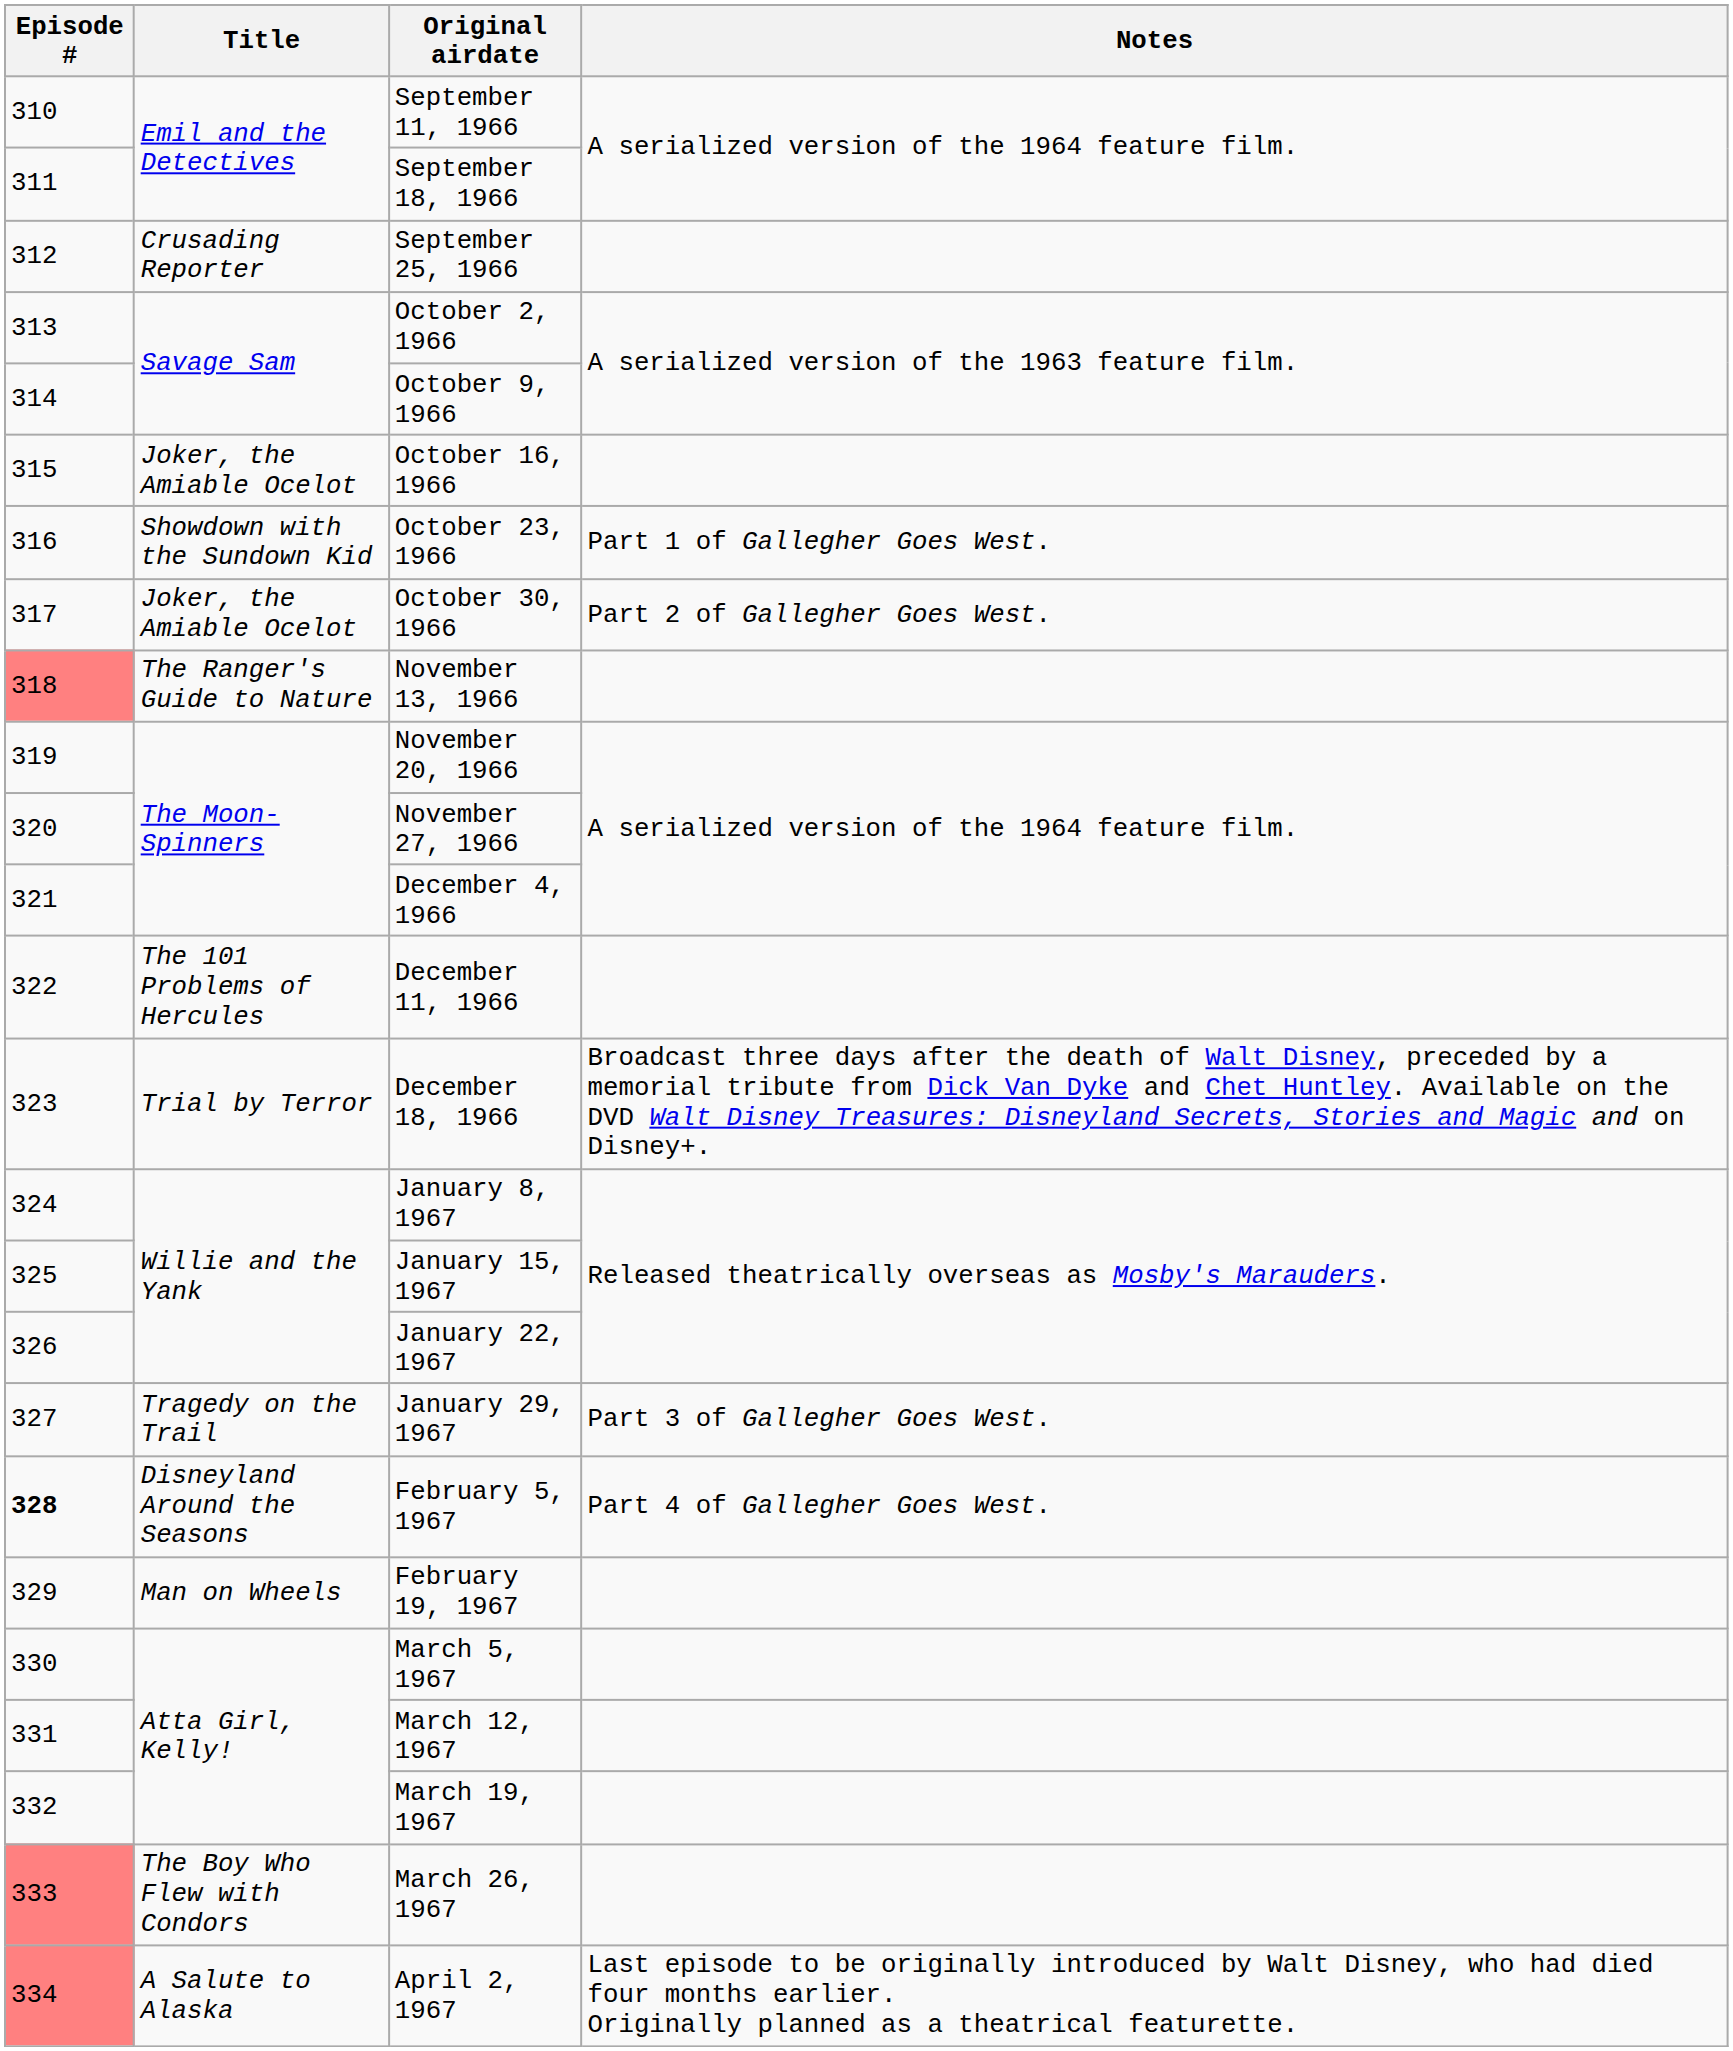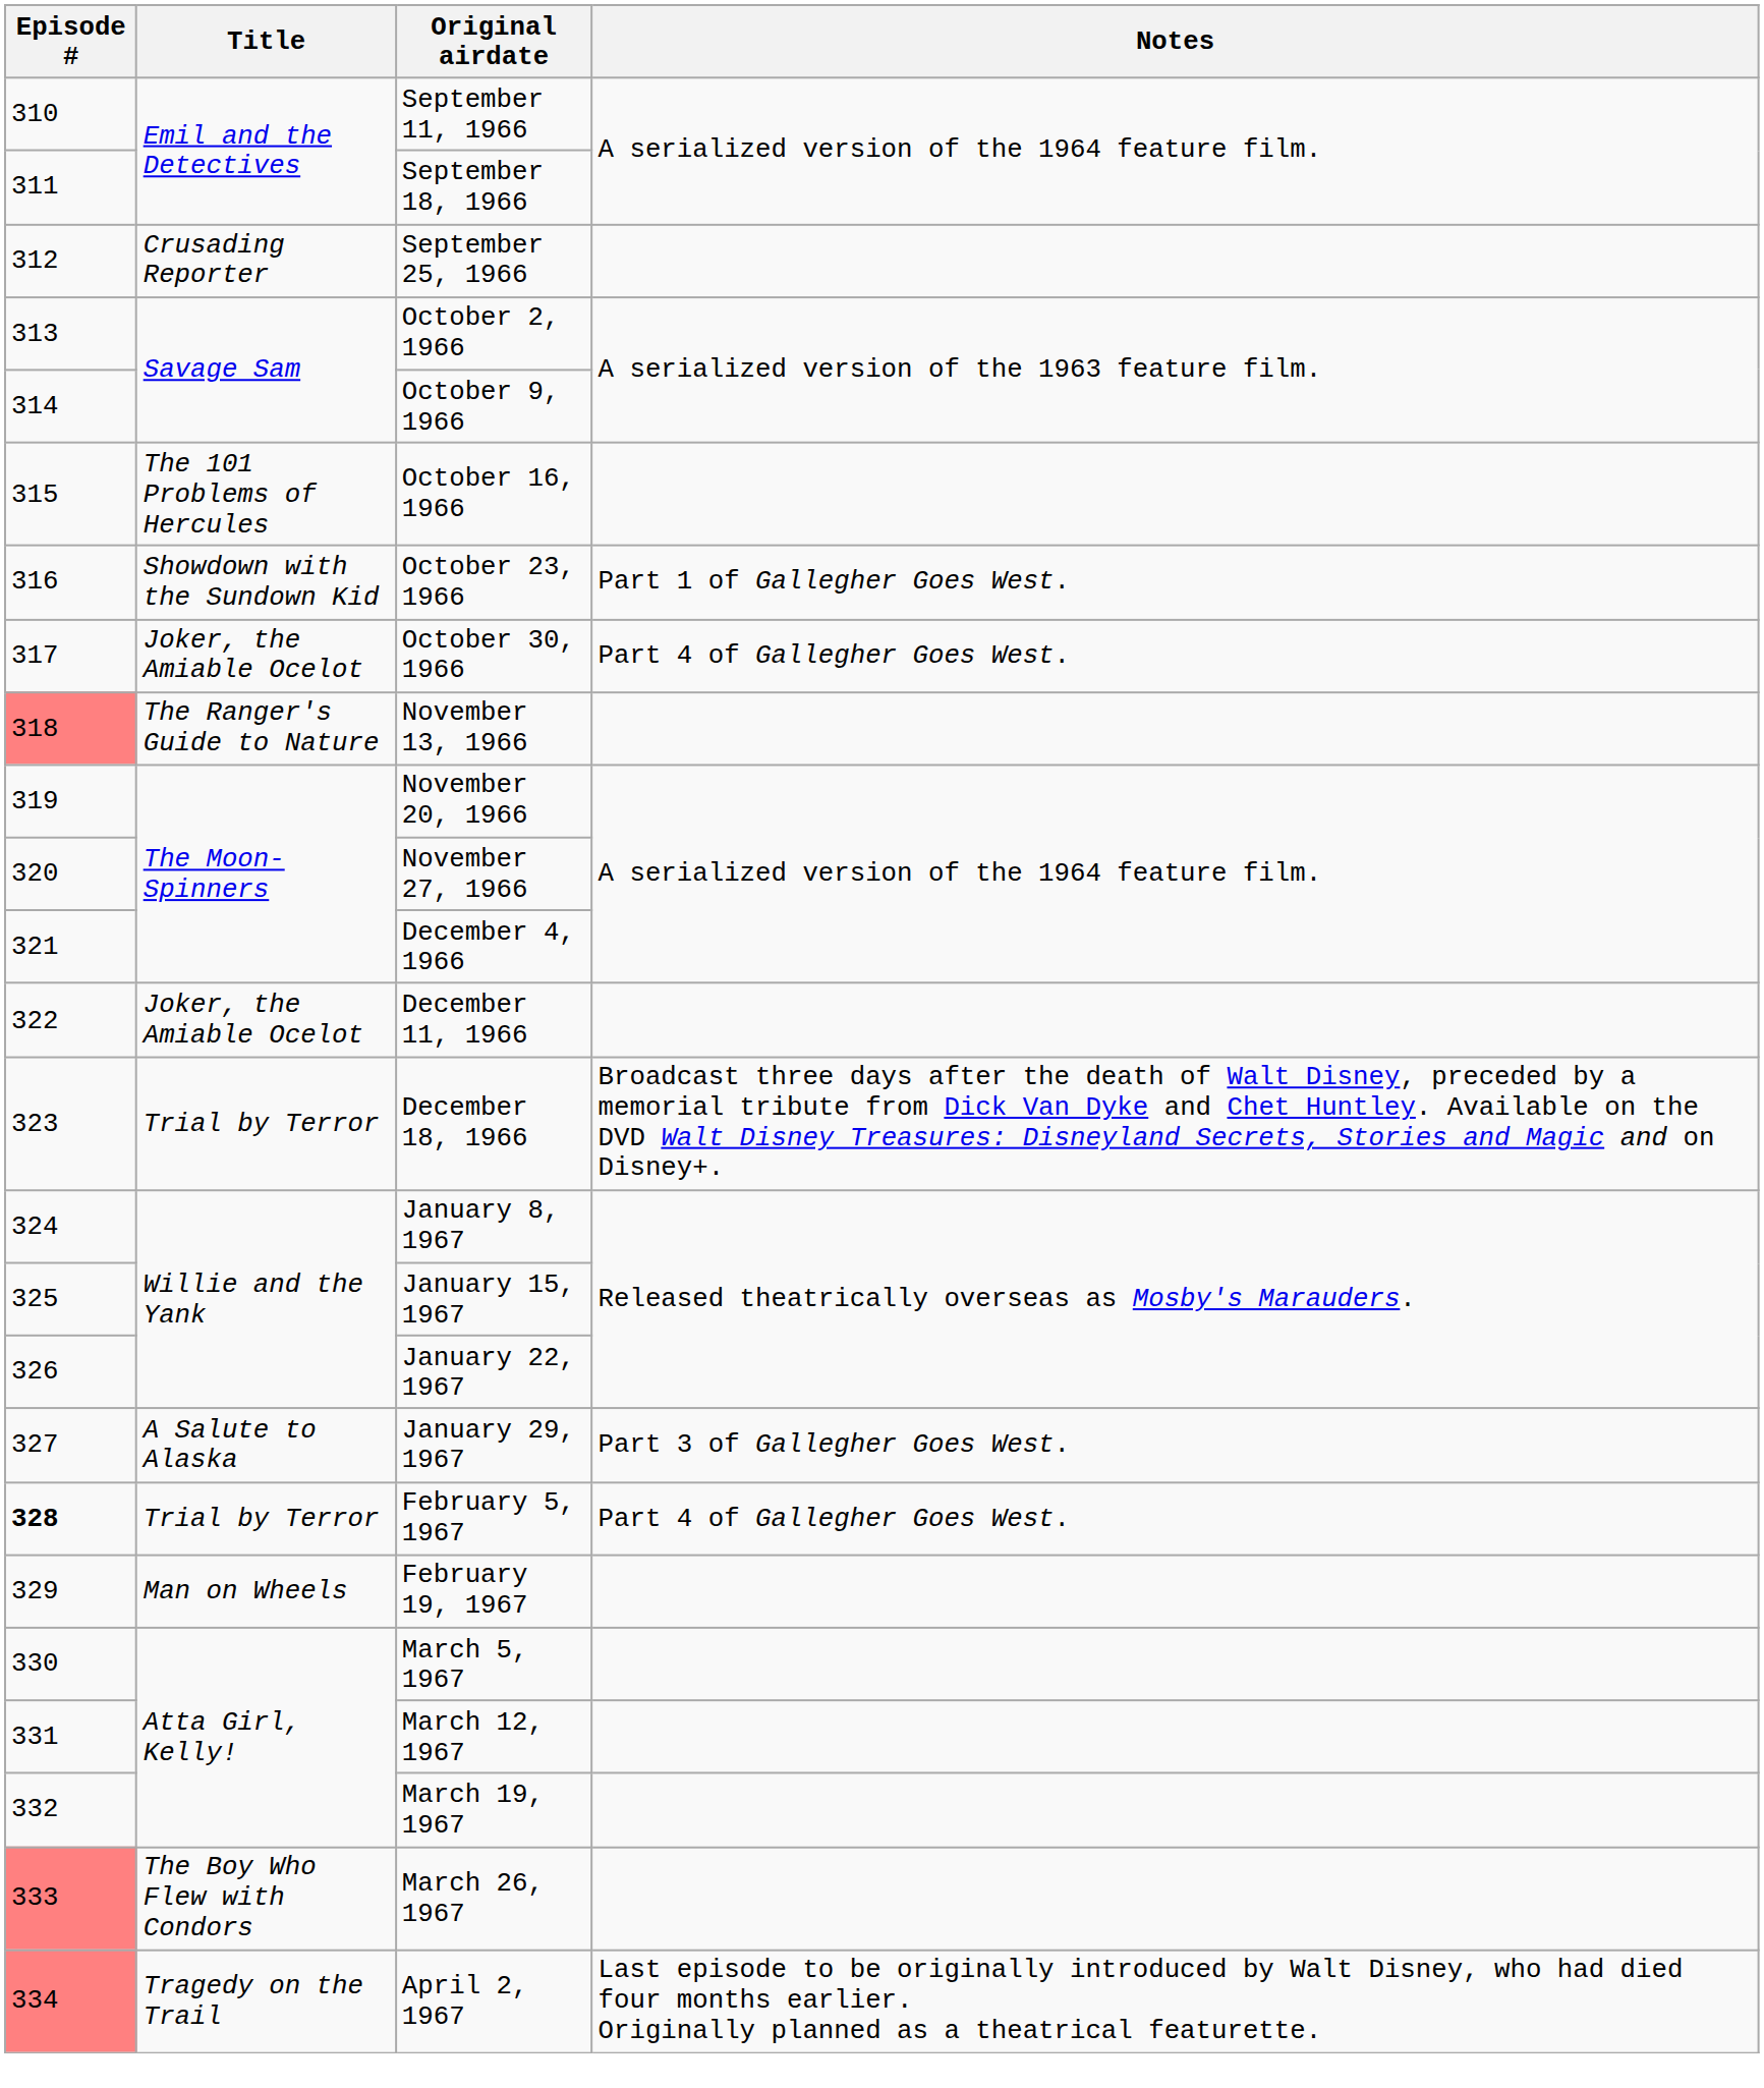October 16, 1966 | Title: Joker, the Amiable Ocelot -> The 101 Problems of Hercules
October 30, 1966 | Notes: Part 2 of Gallegher Goes West. -> Part 4 of Gallegher Goes West.
December 11, 1966 | Title: The 101 Problems of Hercules -> Joker, the Amiable Ocelot
January 29, 1967 | Title: Tragedy on the Trail -> A Salute to Alaska
February 5, 1967 | Title: Disneyland Around the Seasons -> Trial by Terror
April 2, 1967 | Title: A Salute to Alaska -> Tragedy on the Trail
